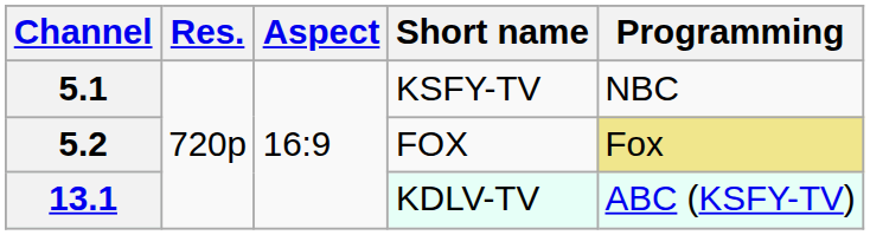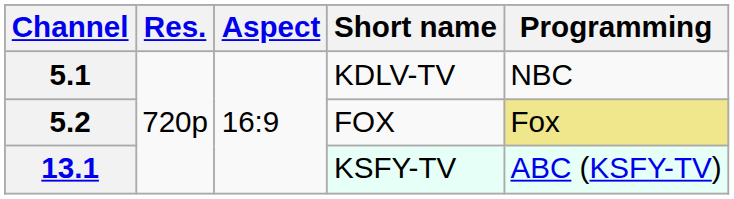5.1 | Short name: KSFY-TV -> KDLV-TV
13.1 | Short name: KDLV-TV -> KSFY-TV
